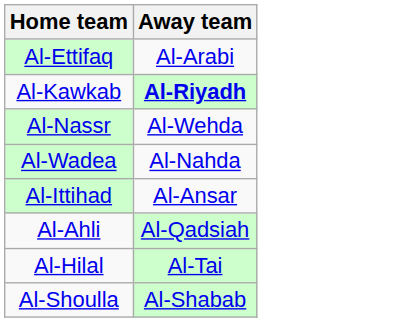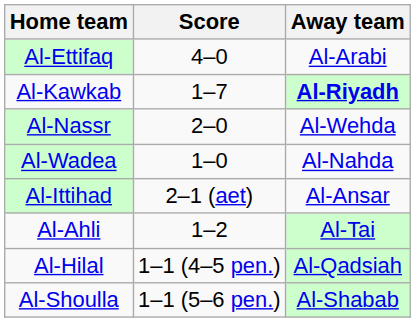+ column: Score | 4–0 | 1–7 | 2–0 | 1–0 | 2–1 (aet) | 1–2 | 1–1 (4–5 pen.) | 1–1 (5–6 pen.)
Al-Ahli | Away team: Al-Qadsiah -> Al-Tai
Al-Hilal | Away team: Al-Tai -> Al-Qadsiah
